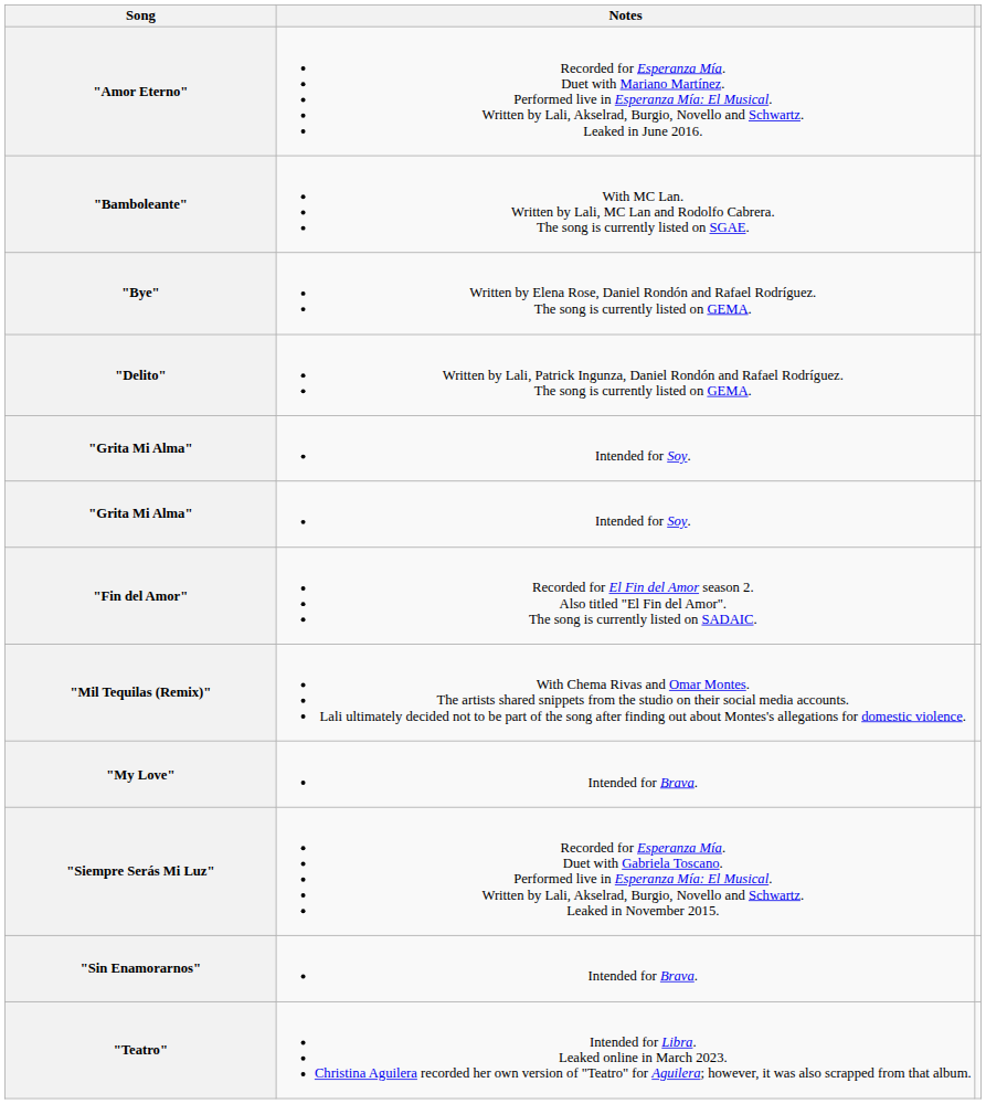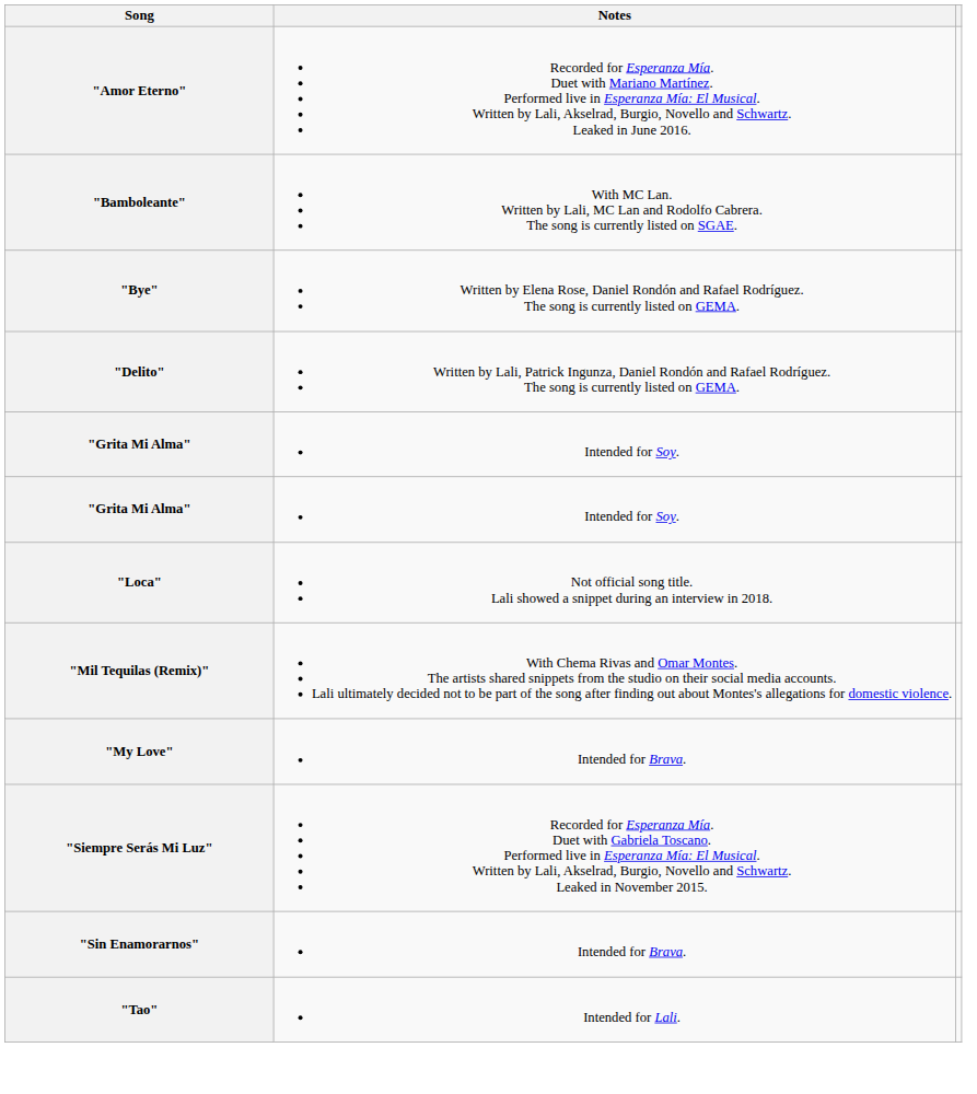- row: "Fin del Amor" | Recorded for El Fin del Amor season 2. Also titled "El Fin del Amor". The song is currently listed on SADAIC.
+ row: "Loca" | Not official song title. Lali showed a snippet during an interview in 2018.
+ row: "Tao" | Intended for Lali.
- row: "Teatro" | Intended for Libra. Leaked online in March 2023. Christina Aguilera recorded her own version of "Teatro" for Aguilera; however, it was also scrapped from that album.
